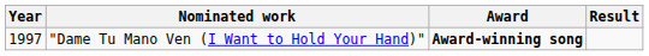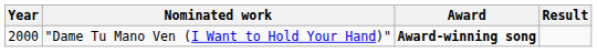"Dame Tu Mano Ven (I Want to Hold Your Hand)" | Year: 1997 -> 2000
